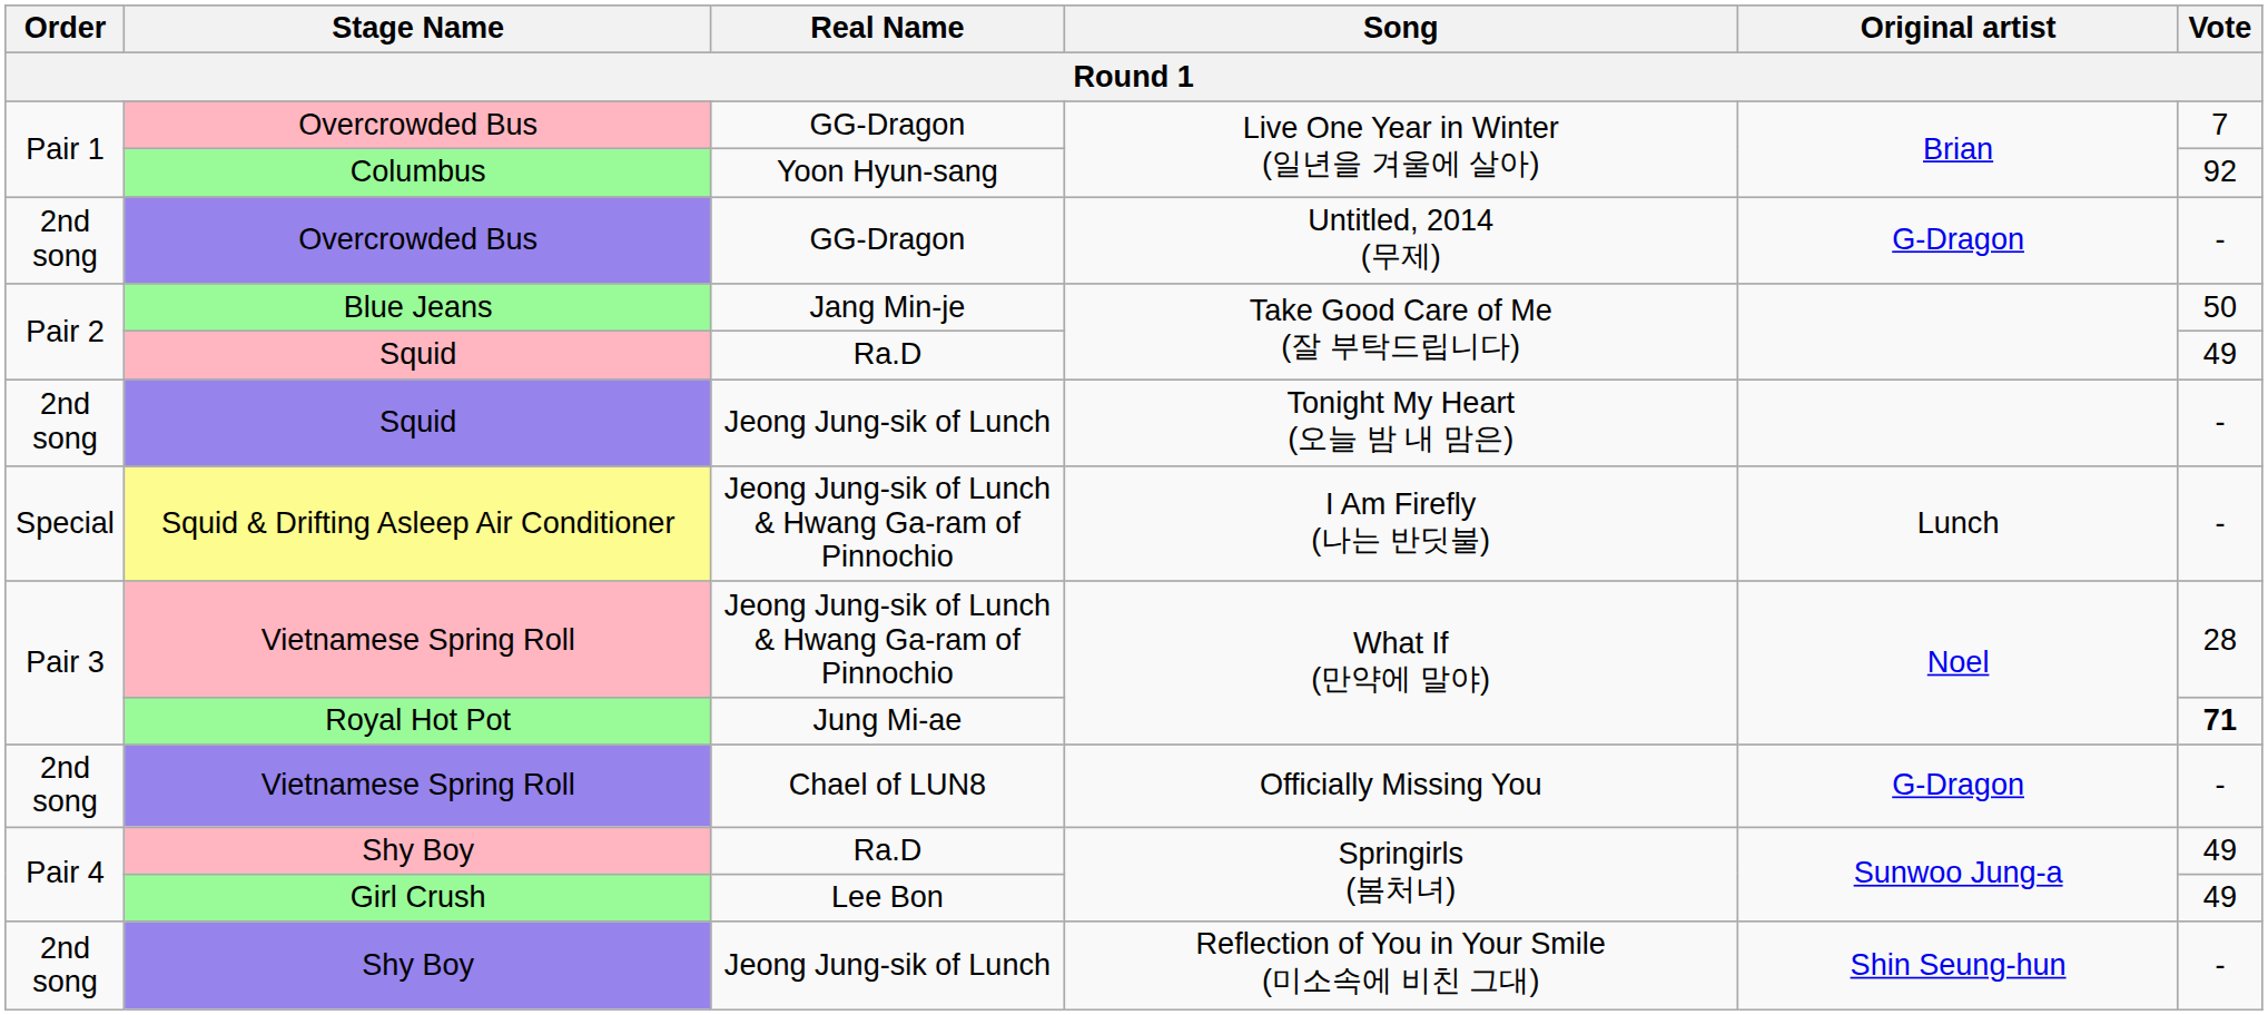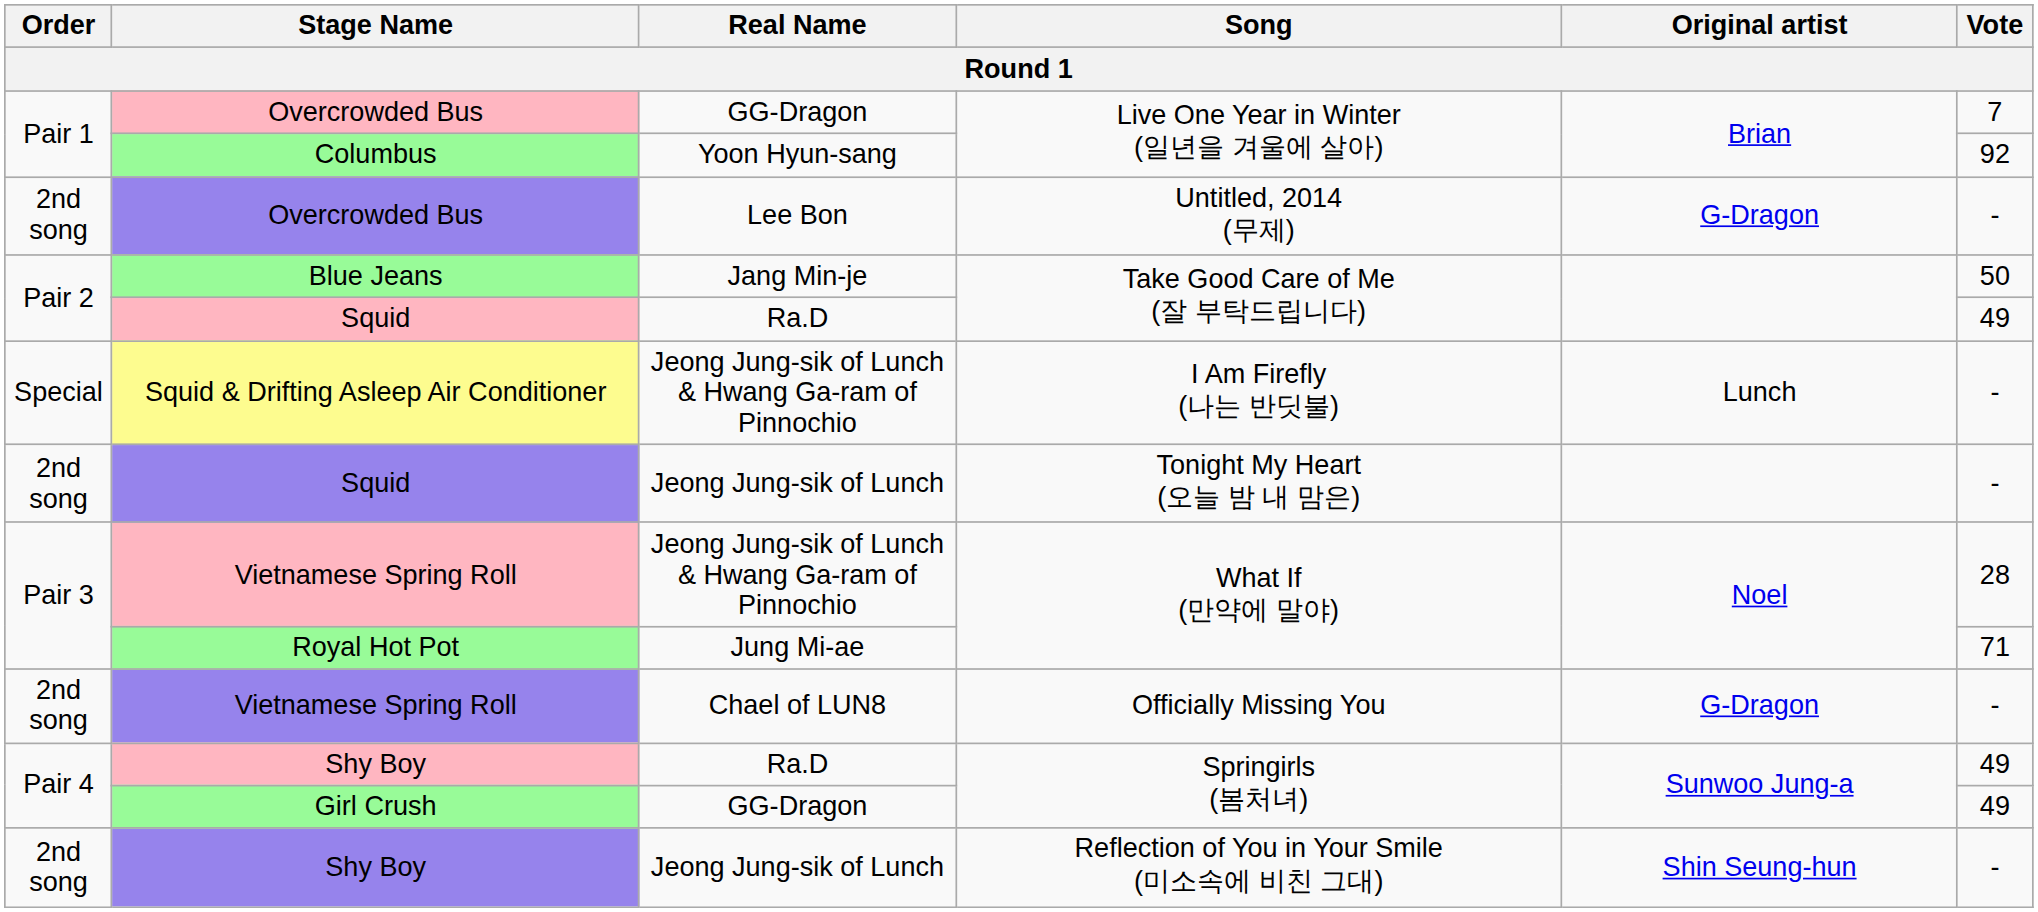Overcrowded Bus / Untitled, 2014 (무제) | Real Name: GG-Dragon -> Lee Bon
rows swapped: Squid / Tonight My Heart (오늘 밤 내 맘은) <-> Squid & Drifting Asleep Air Conditioner
Royal Hot Pot | Vote: bold -> normal
Girl Crush | Real Name: Lee Bon -> GG-Dragon
